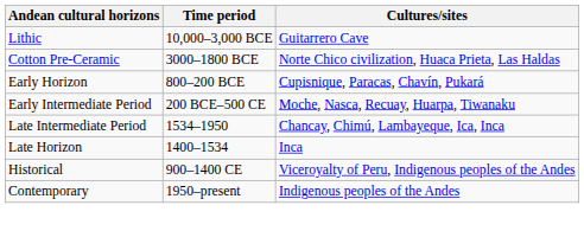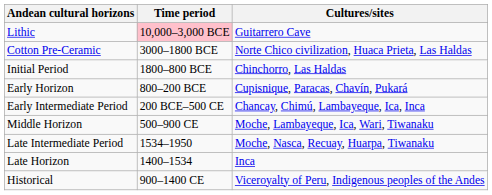Lithic | Time period: no background -> pink background
+ row: Initial Period | 1800–800 BCE | Chinchorro, Las Haldas
Early Intermediate Period | Cultures/sites: Moche, Nasca, Recuay, Huarpa, Tiwanaku -> Chancay, Chimú, Lambayeque, Ica, Inca
+ row: Middle Horizon | 500–900 CE | Moche, Lambayeque, Ica, Wari, Tiwanaku
Late Intermediate Period | Cultures/sites: Chancay, Chimú, Lambayeque, Ica, Inca -> Moche, Nasca, Recuay, Huarpa, Tiwanaku
- row: Contemporary | 1950–present | Indigenous peoples of the Andes
